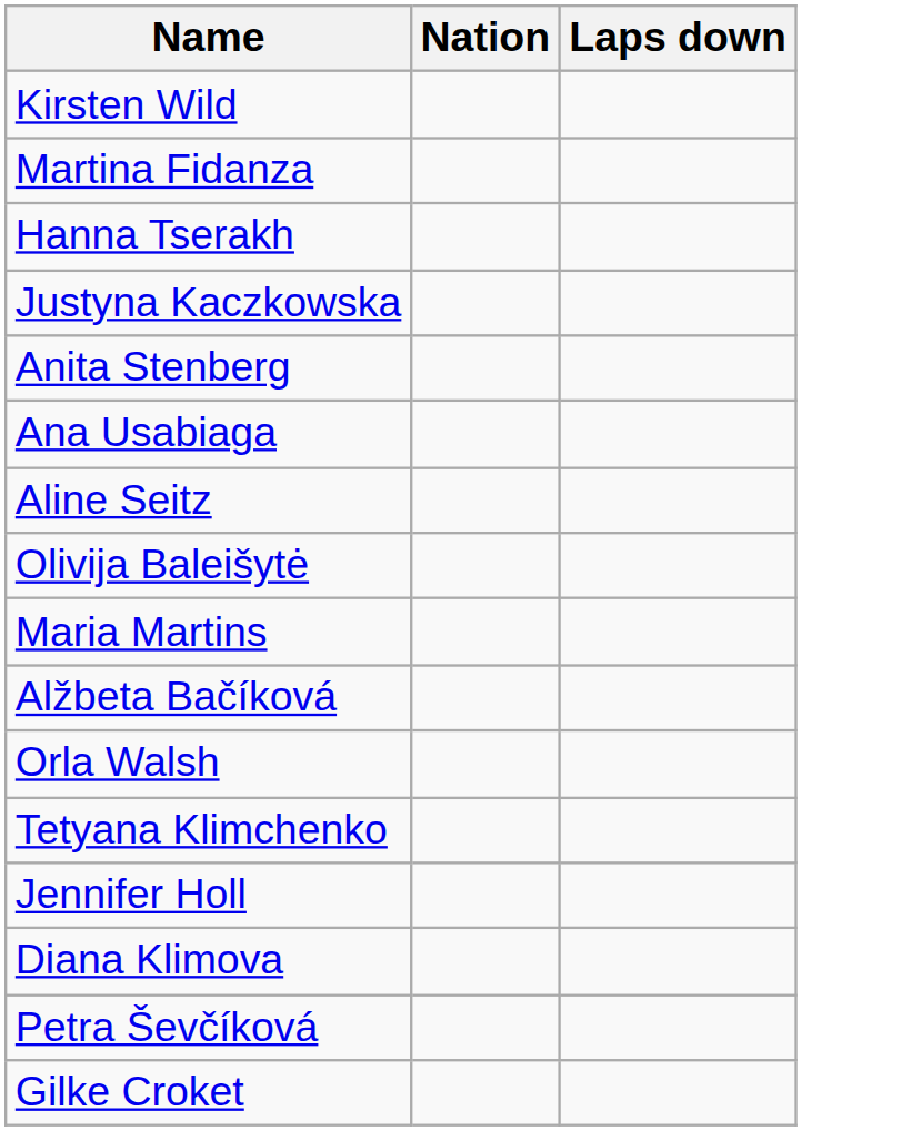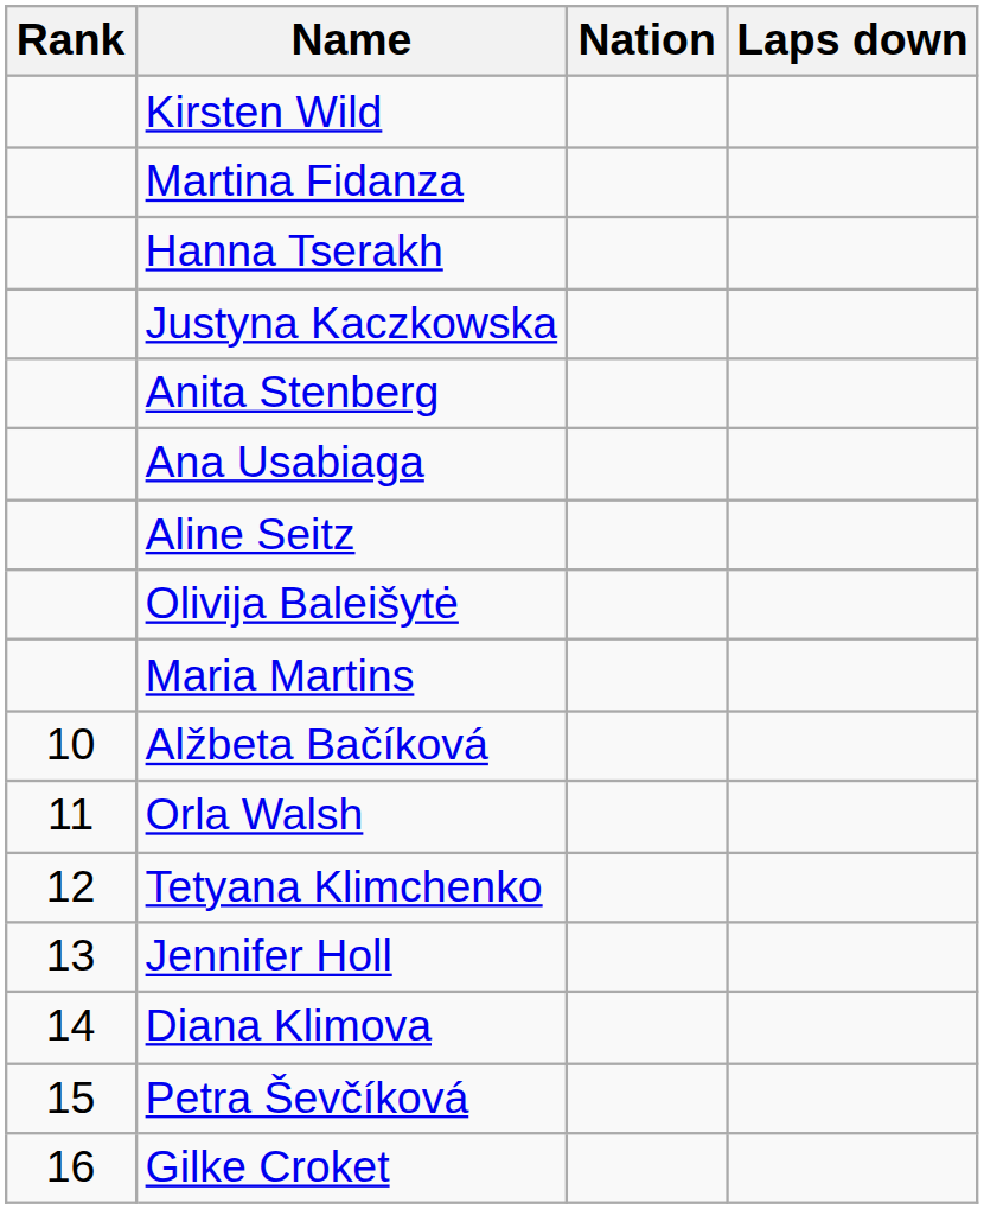+ column: Rank | 10 | 11 | 12 | 13 | 14 | 15 | 16
